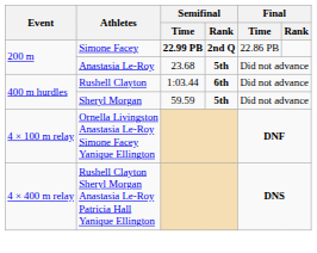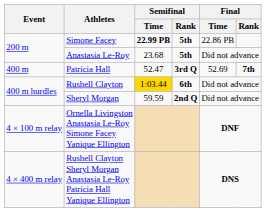Simone Facey | Semifinal / Rank: 2nd Q -> 5th
+ row: 400 m | Patricia Hall | 52.47 | 3rd Q | 52.69 | 7th
Rushell Clayton | Semifinal / Time: no background -> gold background
Sheryl Morgan | Semifinal / Rank: 5th -> 2nd Q
